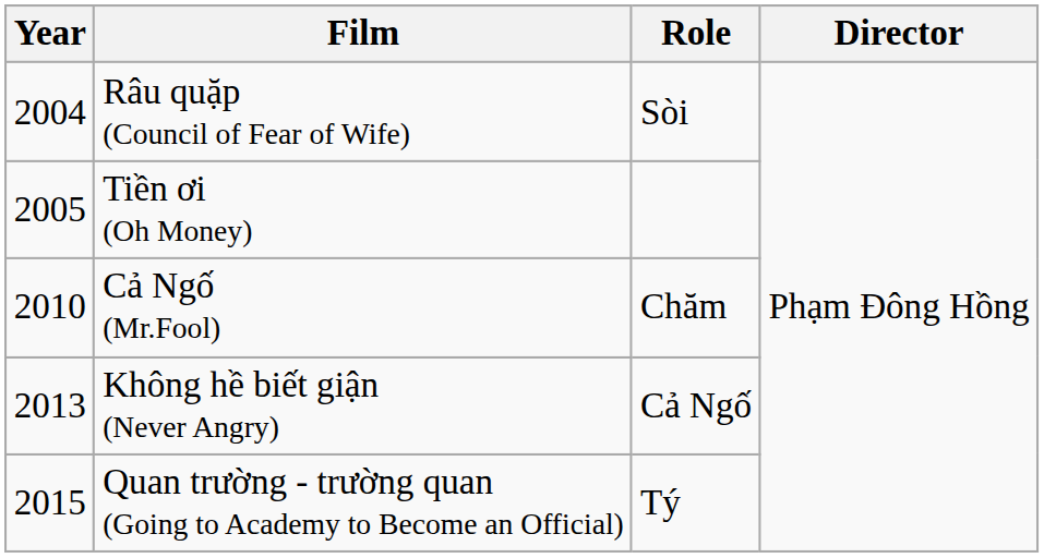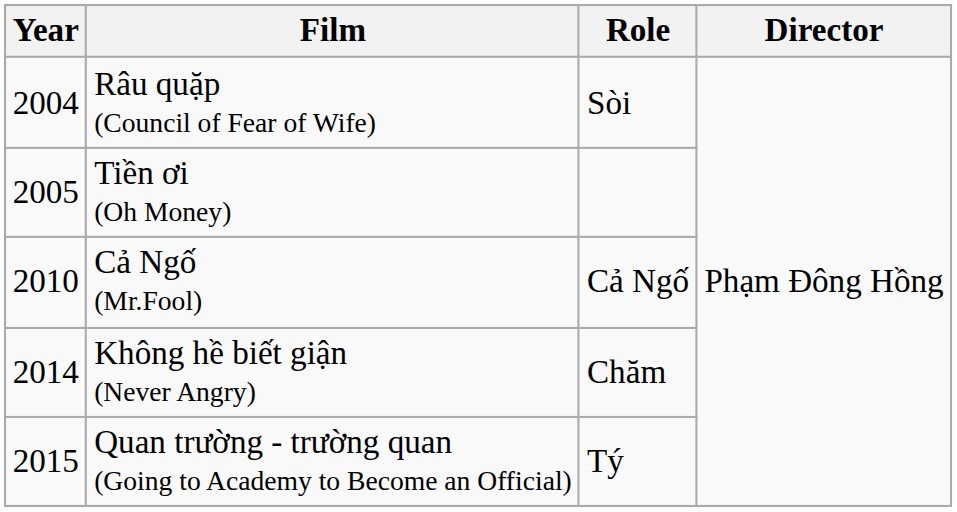Cả Ngố (Mr.Fool) | Role: Chăm -> Cả Ngố
Không hề biết giận (Never Angry) | Year: 2013 -> 2014
Không hề biết giận (Never Angry) | Role: Cả Ngố -> Chăm
